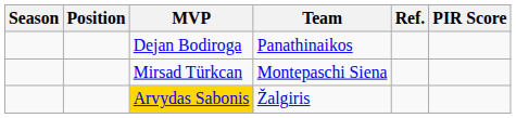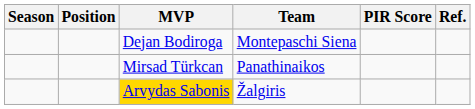columns swapped: PIR Score <-> Ref.
Dejan Bodiroga | Team: Panathinaikos -> Montepaschi Siena
Mirsad Türkcan | Team: Montepaschi Siena -> Panathinaikos
